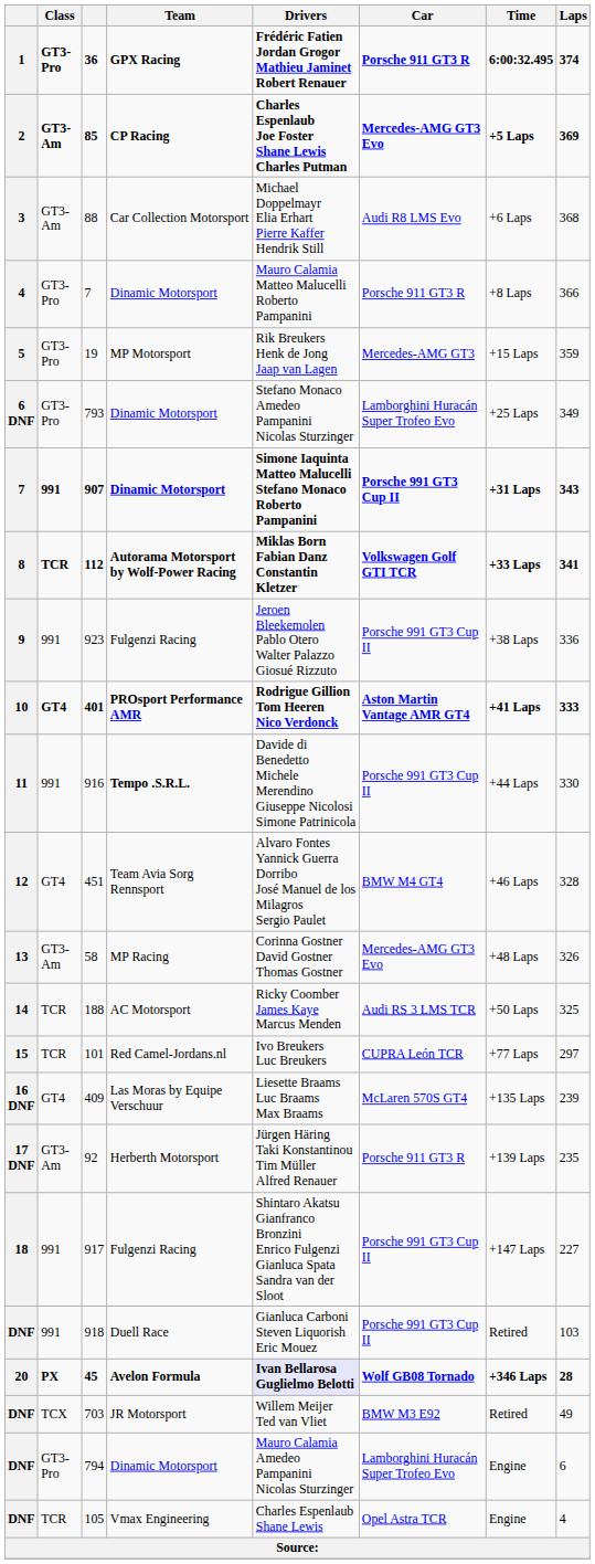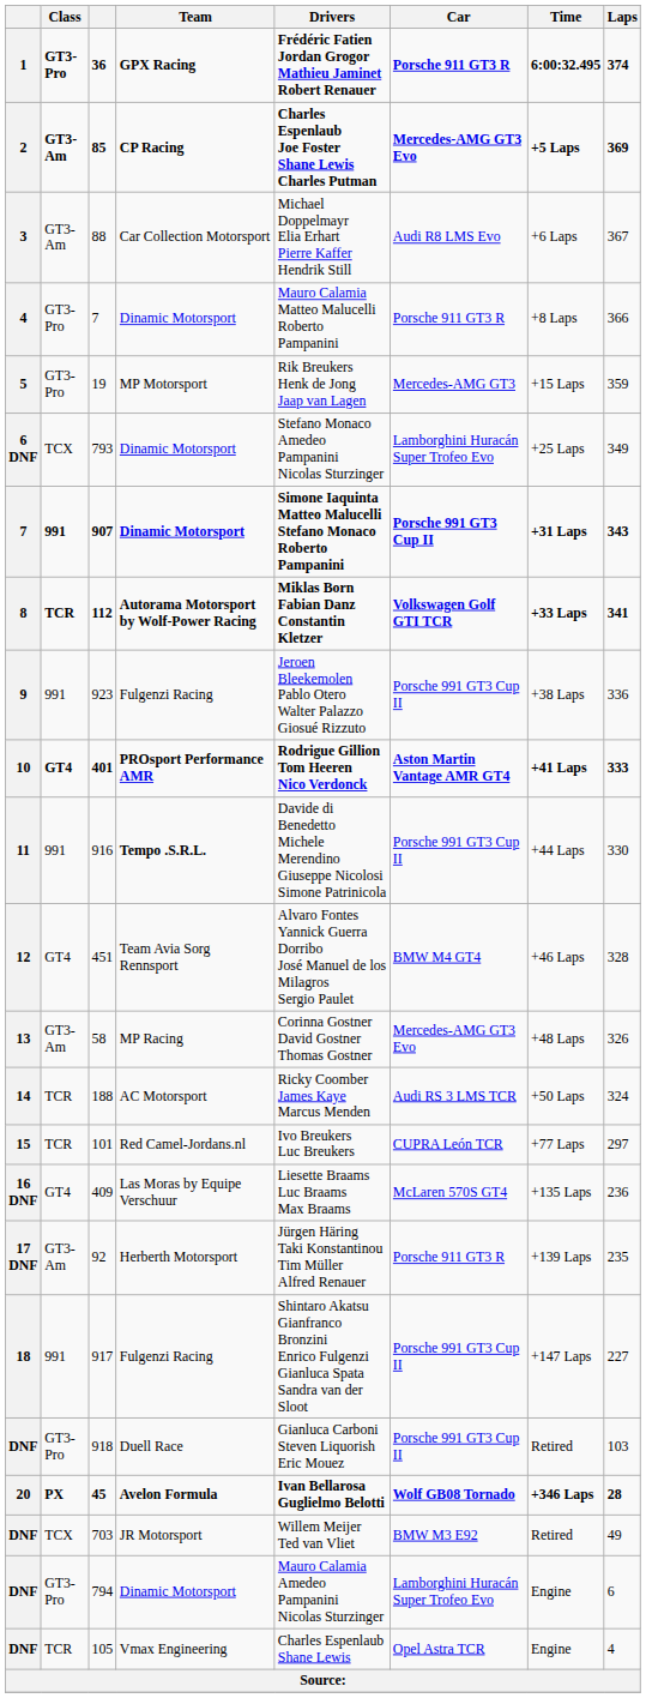88 | Laps: 368 -> 367
793 | Class: GT3-Pro -> TCX
188 | Laps: 325 -> 324
409 | Laps: 239 -> 236
918 | Class: 991 -> GT3-Pro
45 | Drivers: lavender background -> no background
